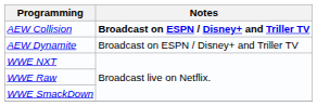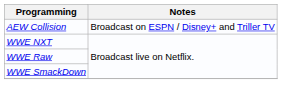AEW Collision | Notes: bold -> normal
- row: AEW Dynamite | Broadcast on ESPN / Disney+ and Triller TV
